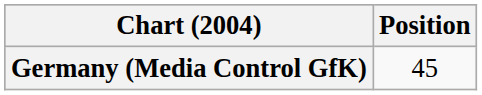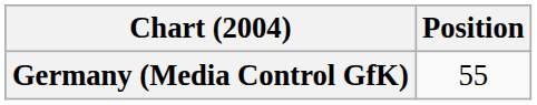Germany (Media Control GfK) | Position: 45 -> 55
